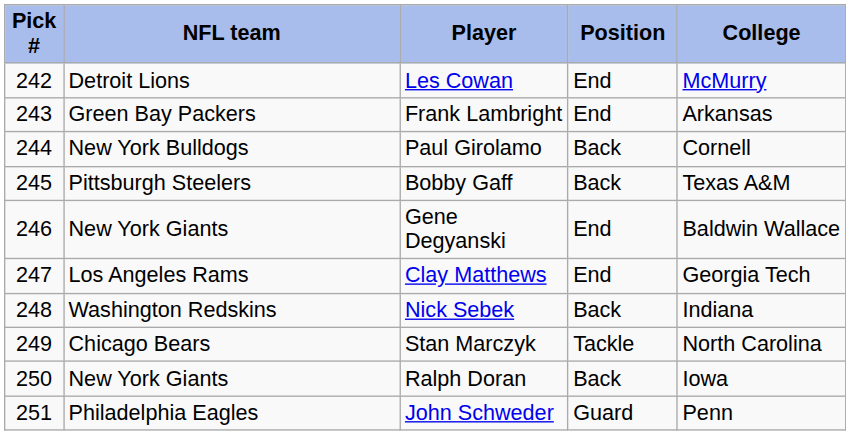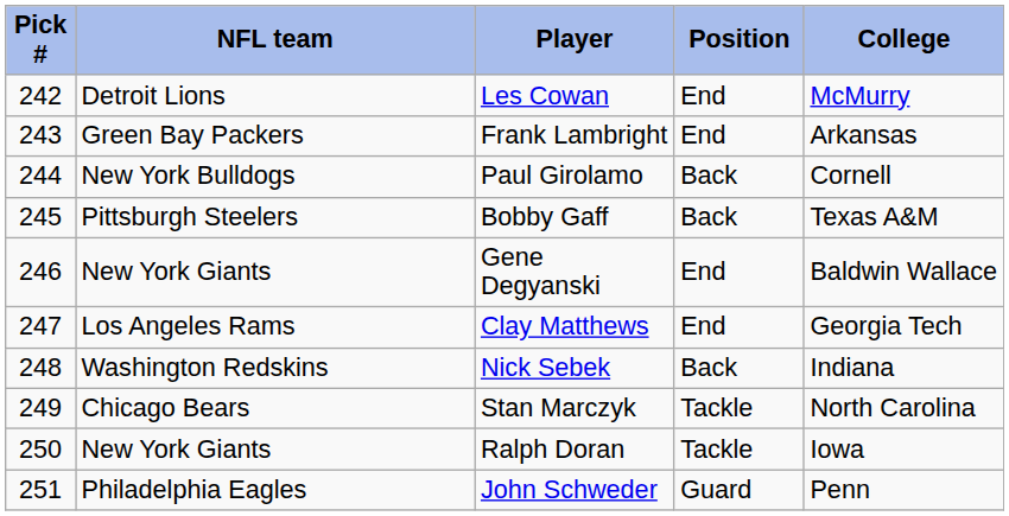Ralph Doran | Position: Back -> Tackle
